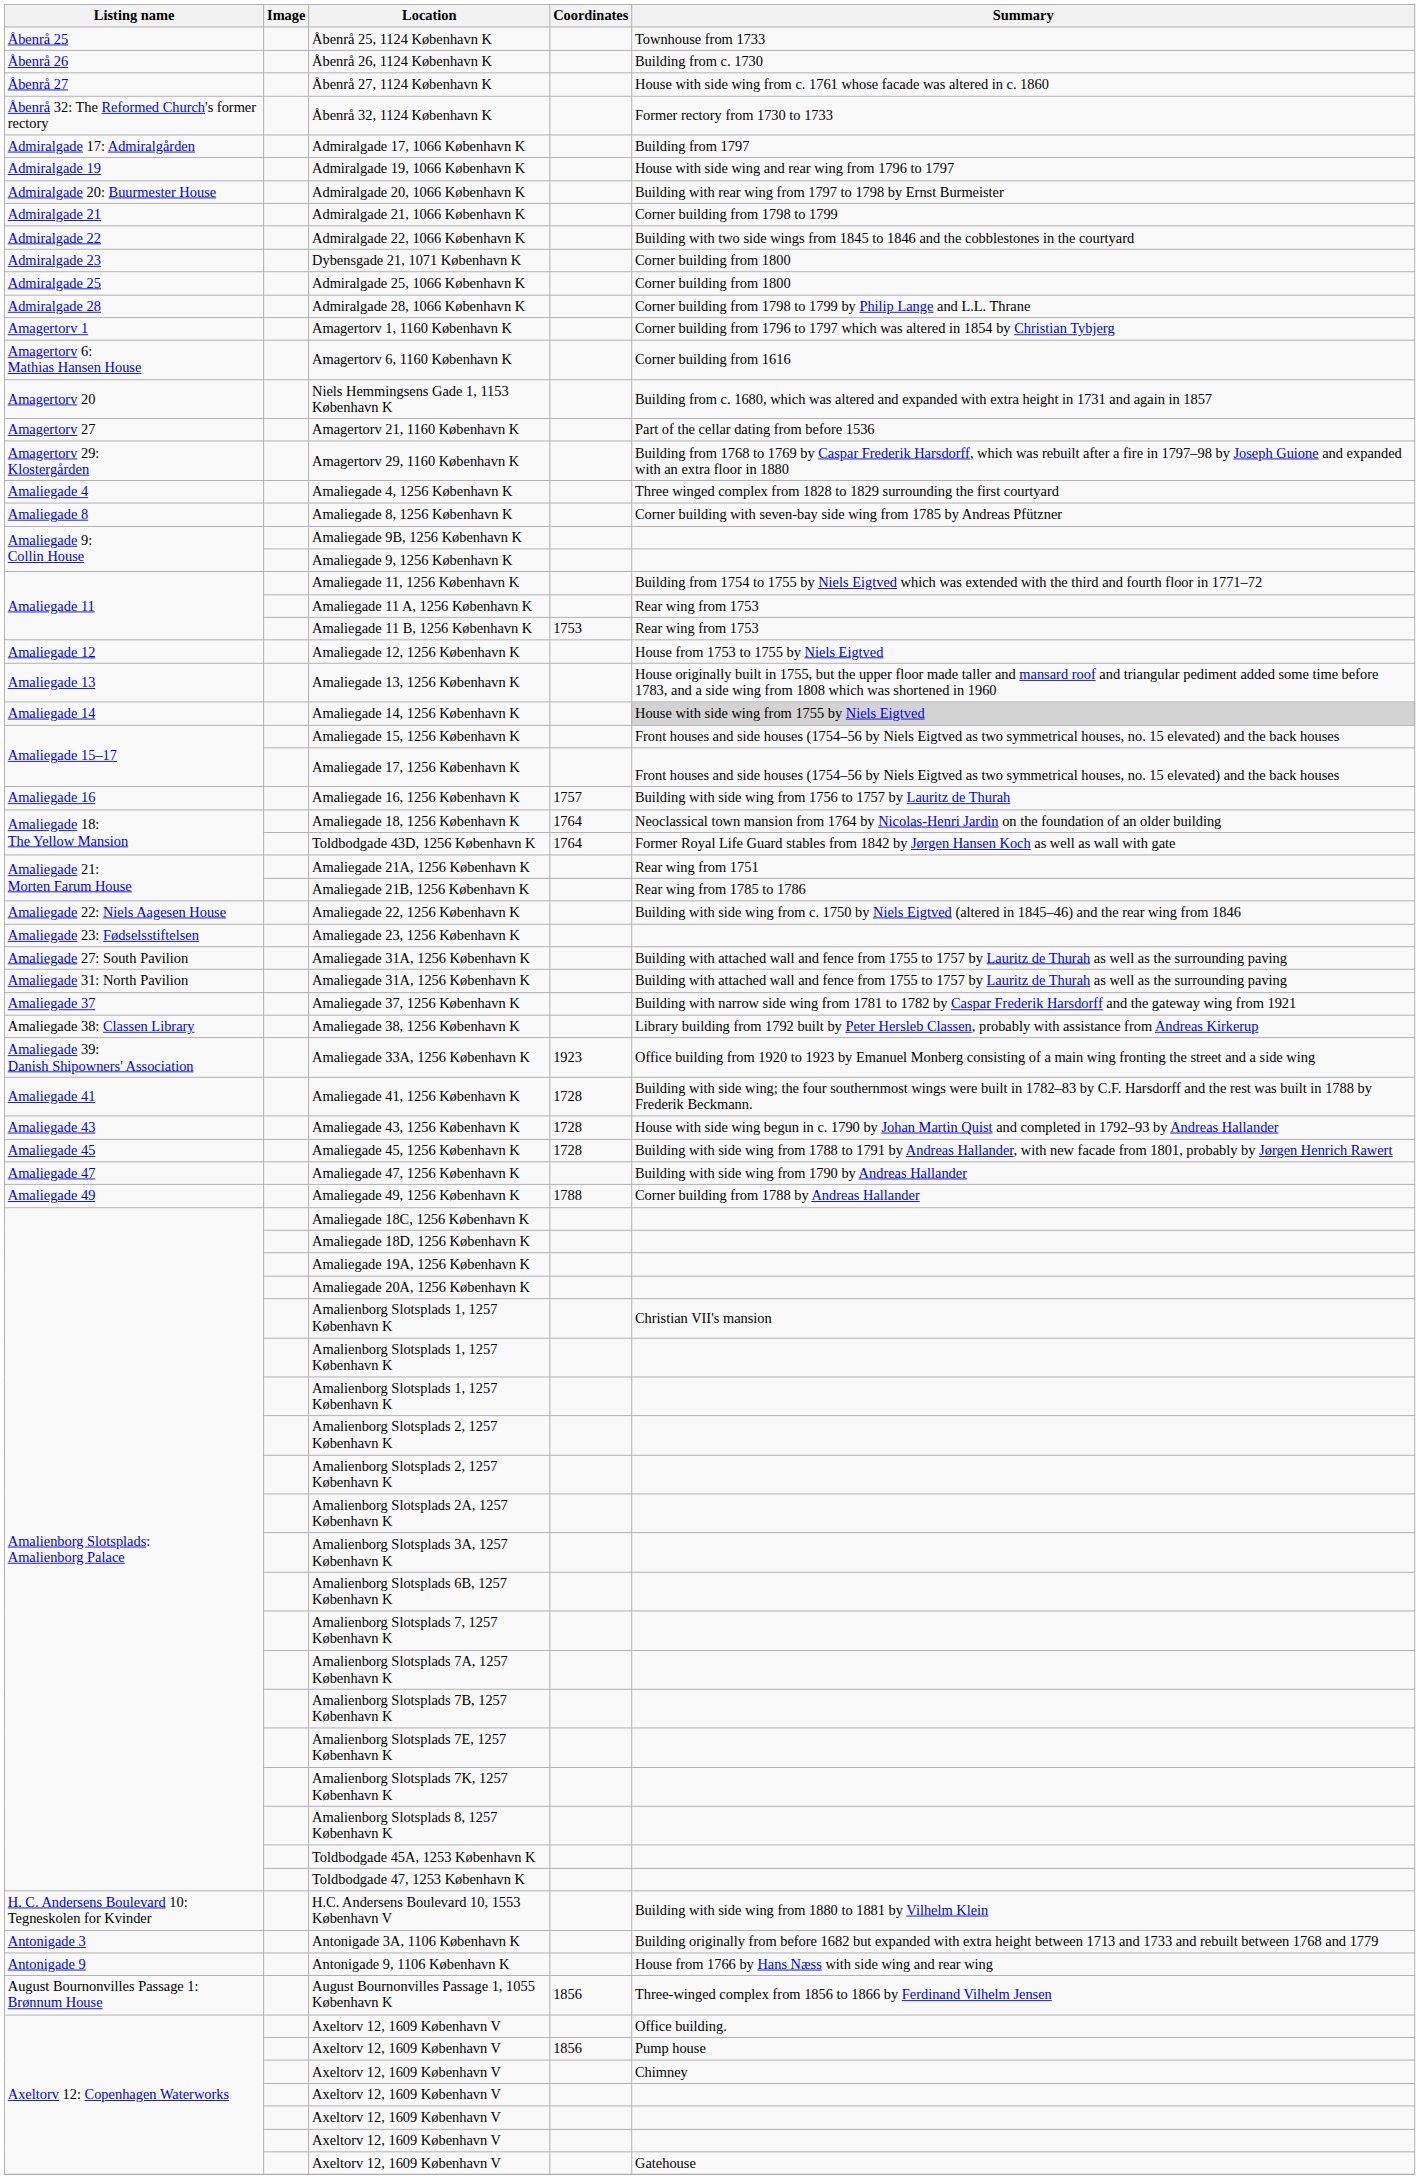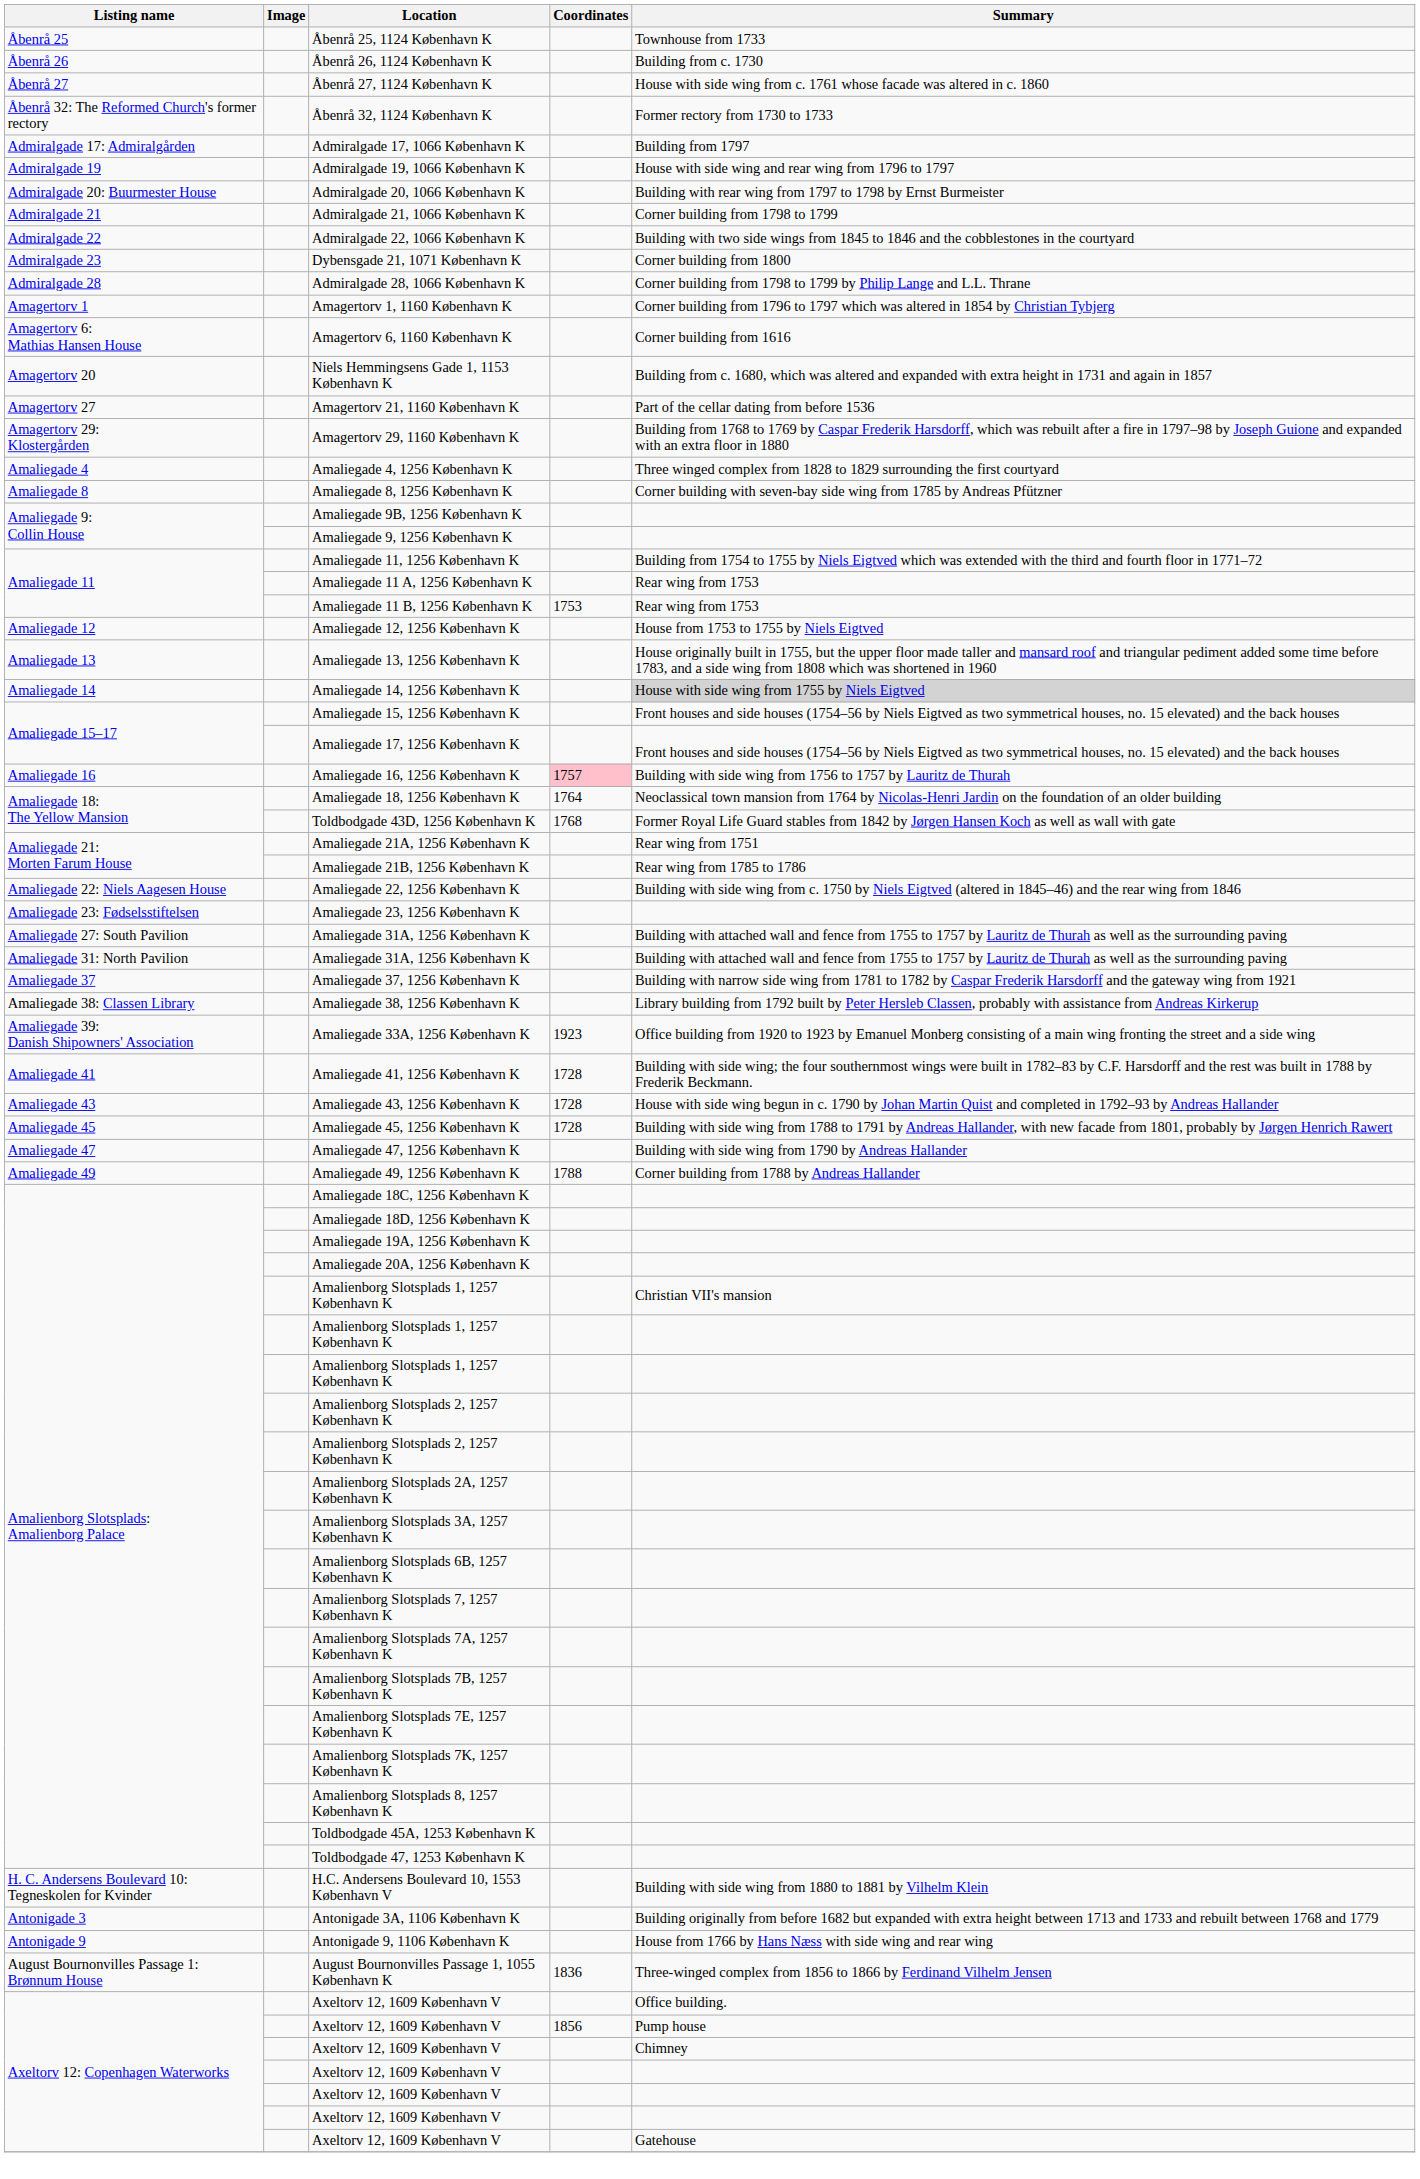- row: Admiralgade 25 | Admiralgade 25, 1066 København K | Corner building from 1800
Amaliegade 16, 1256 København K | Coordinates: no background -> pink background
Toldbodgade 43D, 1256 København K | Coordinates: 1764 -> 1768
August Bournonvilles Passage 1, 1055 København K | Coordinates: 1856 -> 1836
